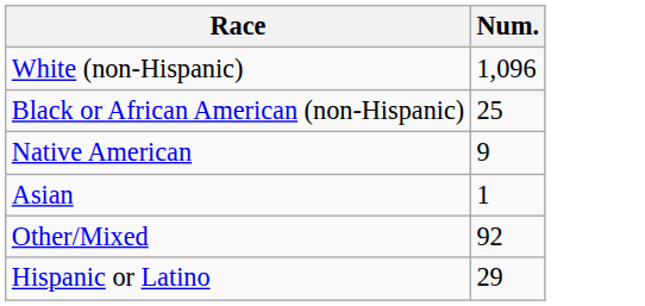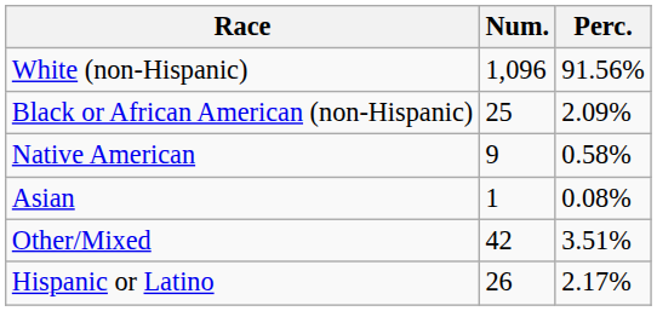+ column: Perc. | 91.56% | 2.09% | 0.58% | 0.08% | 3.51% | 2.17%
Other/Mixed | Num.: 92 -> 42
Hispanic or Latino | Num.: 29 -> 26
